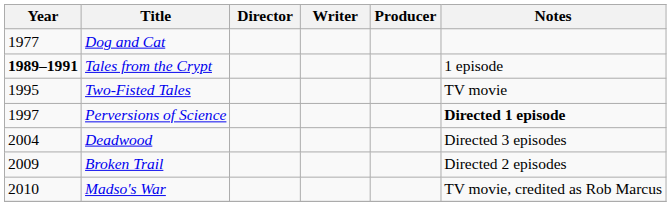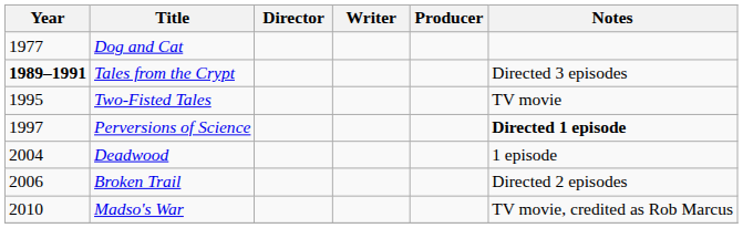Tales from the Crypt | Notes: 1 episode -> Directed 3 episodes
Deadwood | Notes: Directed 3 episodes -> 1 episode
Broken Trail | Year: 2009 -> 2006
